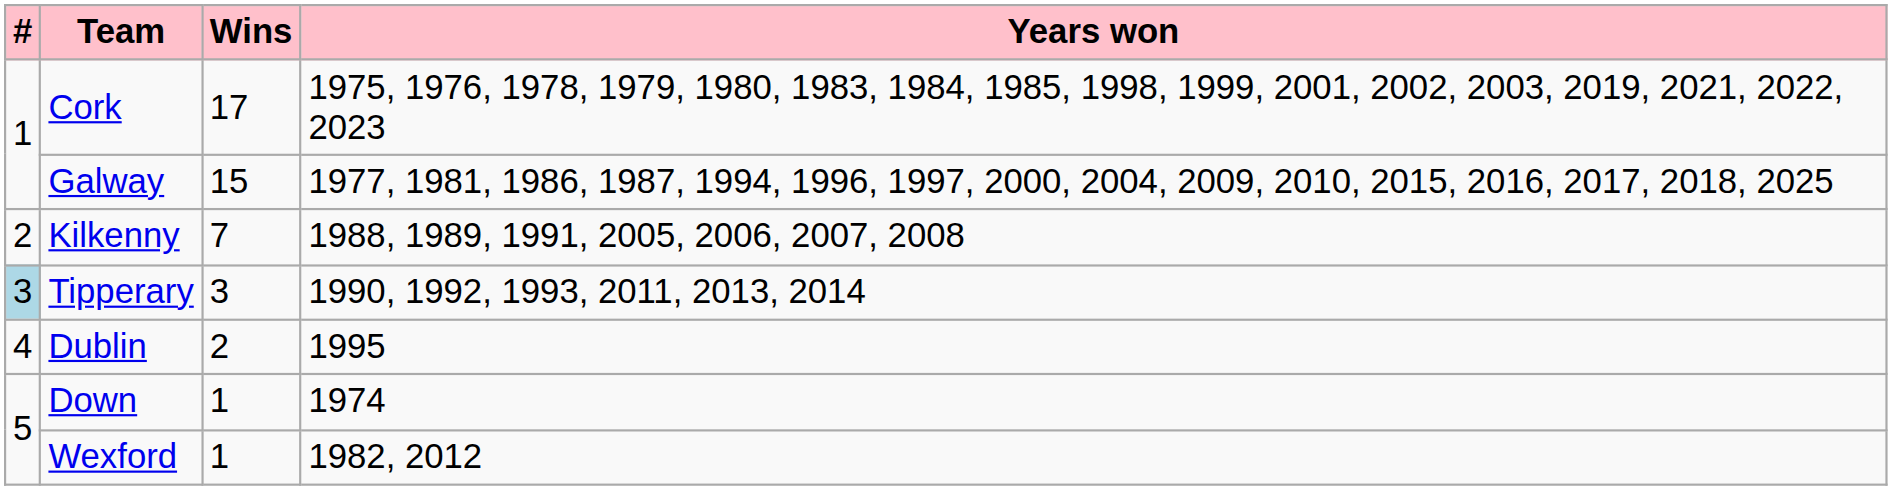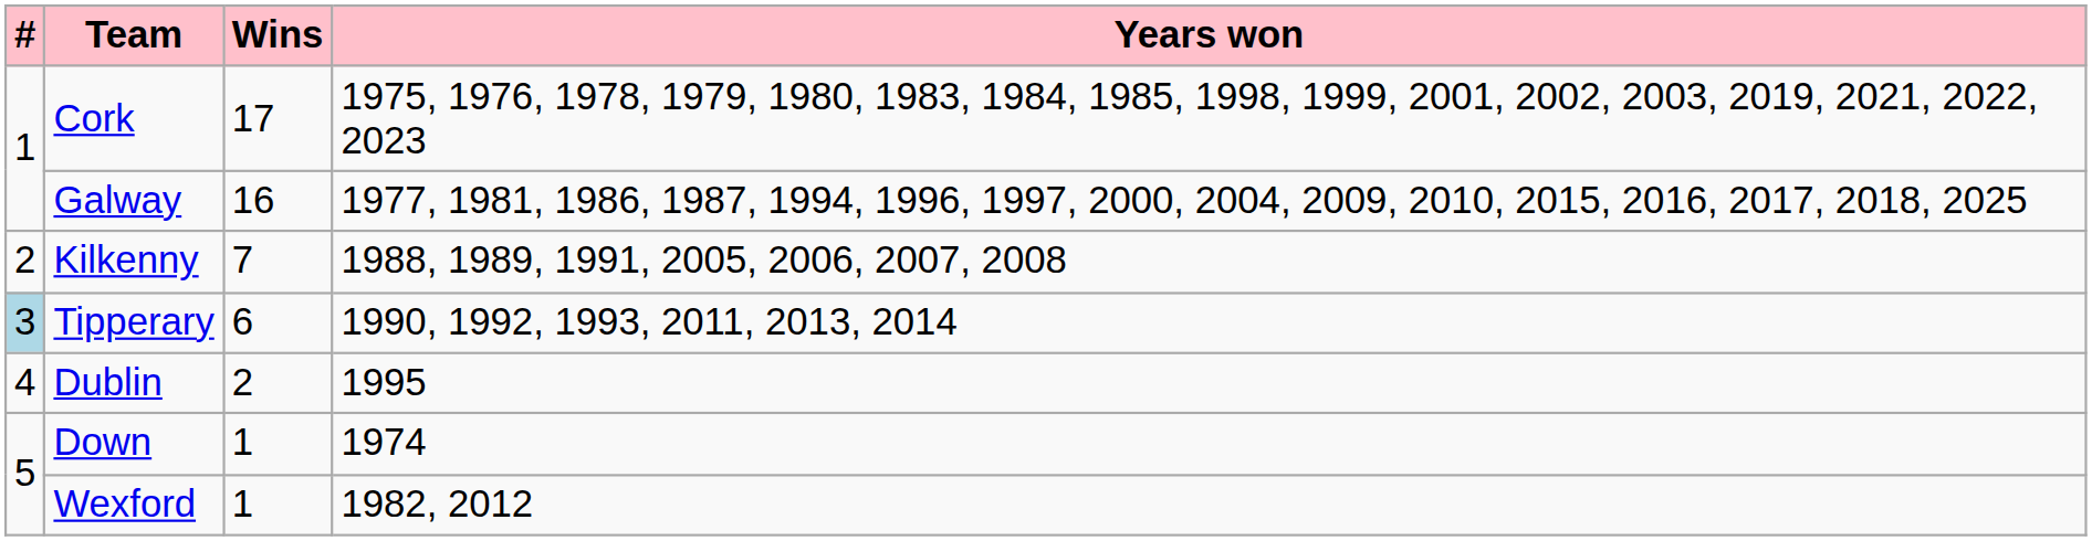Galway | Wins: 15 -> 16
Tipperary | Wins: 3 -> 6
